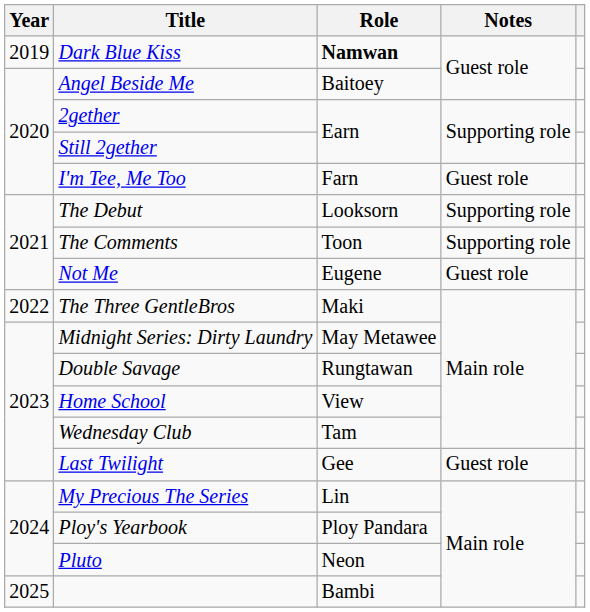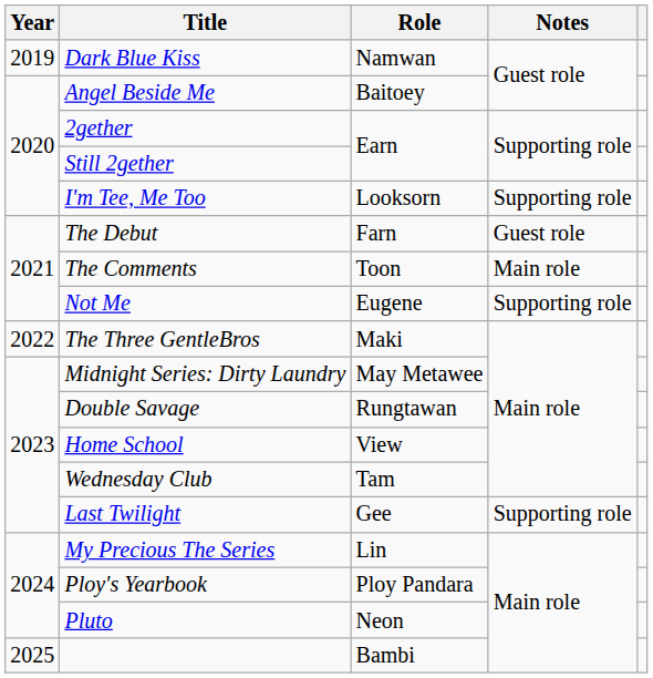Dark Blue Kiss | Role: bold -> normal
I'm Tee, Me Too | Role: Farn -> Looksorn
I'm Tee, Me Too | Notes: Guest role -> Supporting role
The Debut | Role: Looksorn -> Farn
The Debut | Notes: Supporting role -> Guest role
The Comments | Notes: Supporting role -> Main role
Not Me | Notes: Guest role -> Supporting role
Last Twilight | Notes: Guest role -> Supporting role
